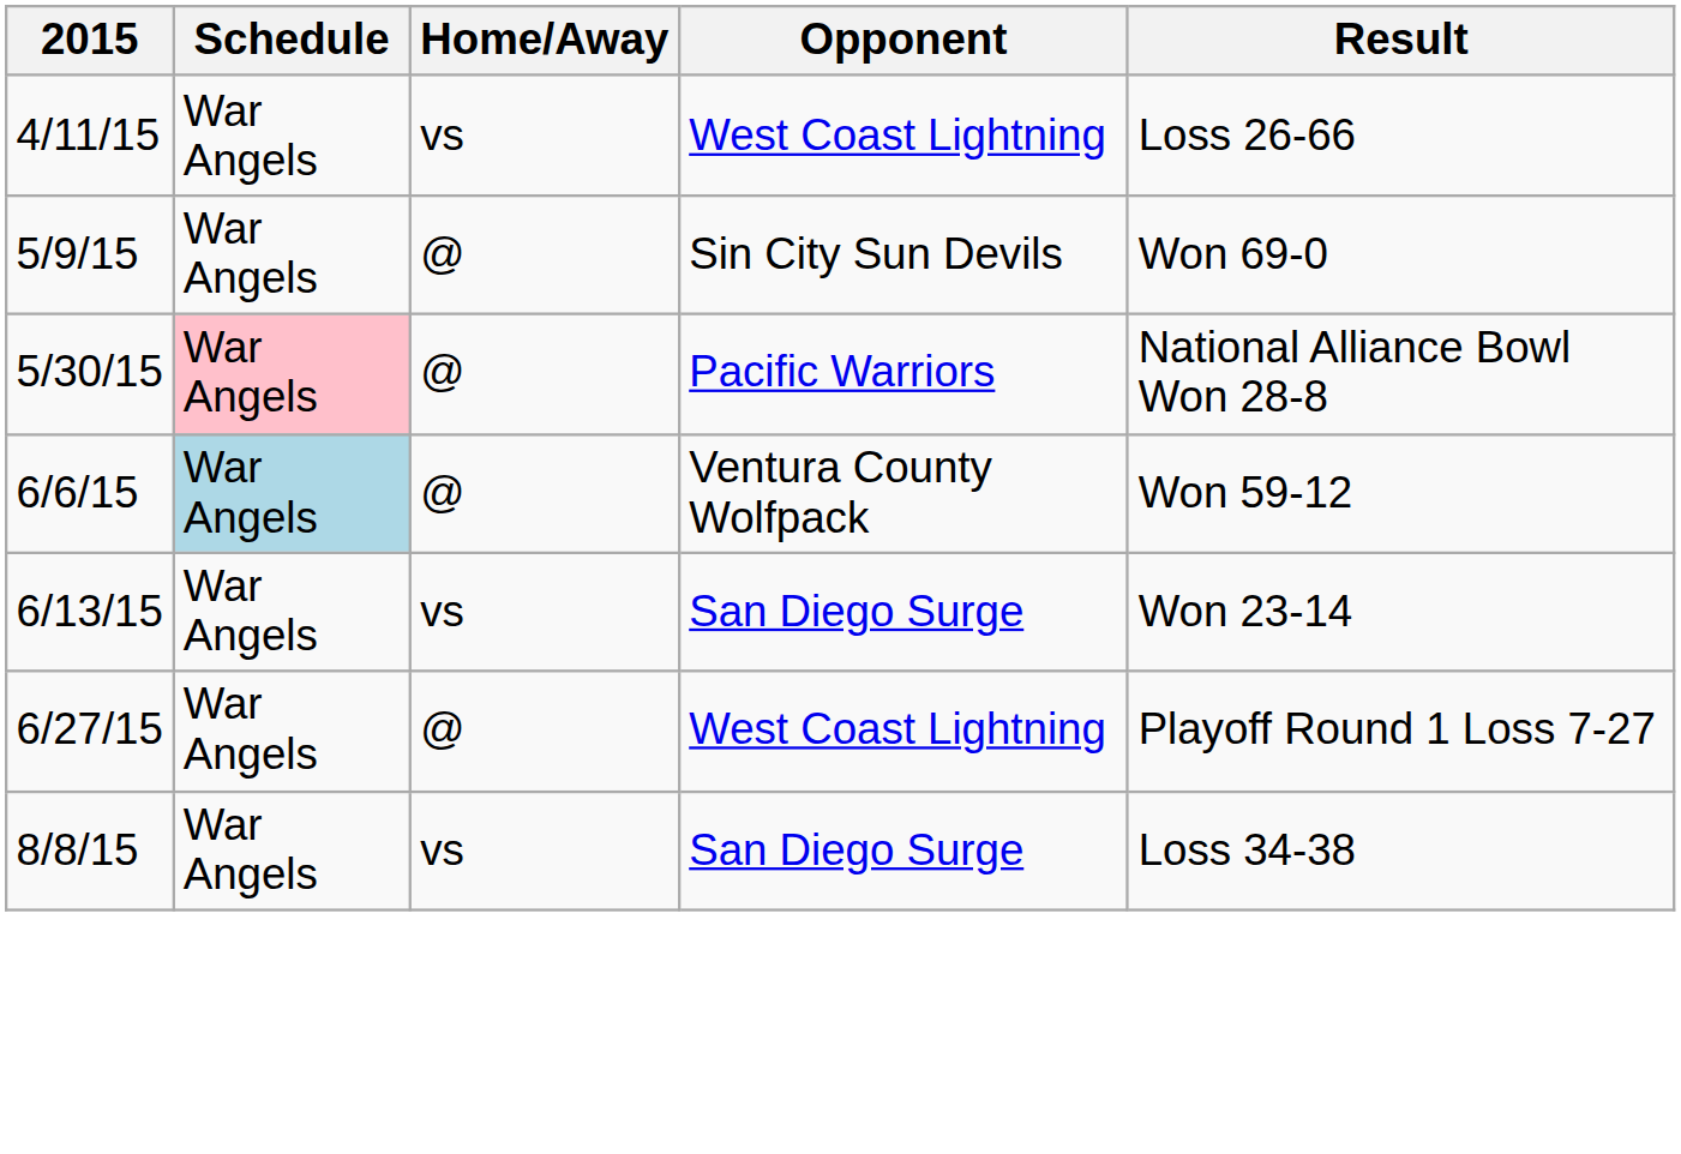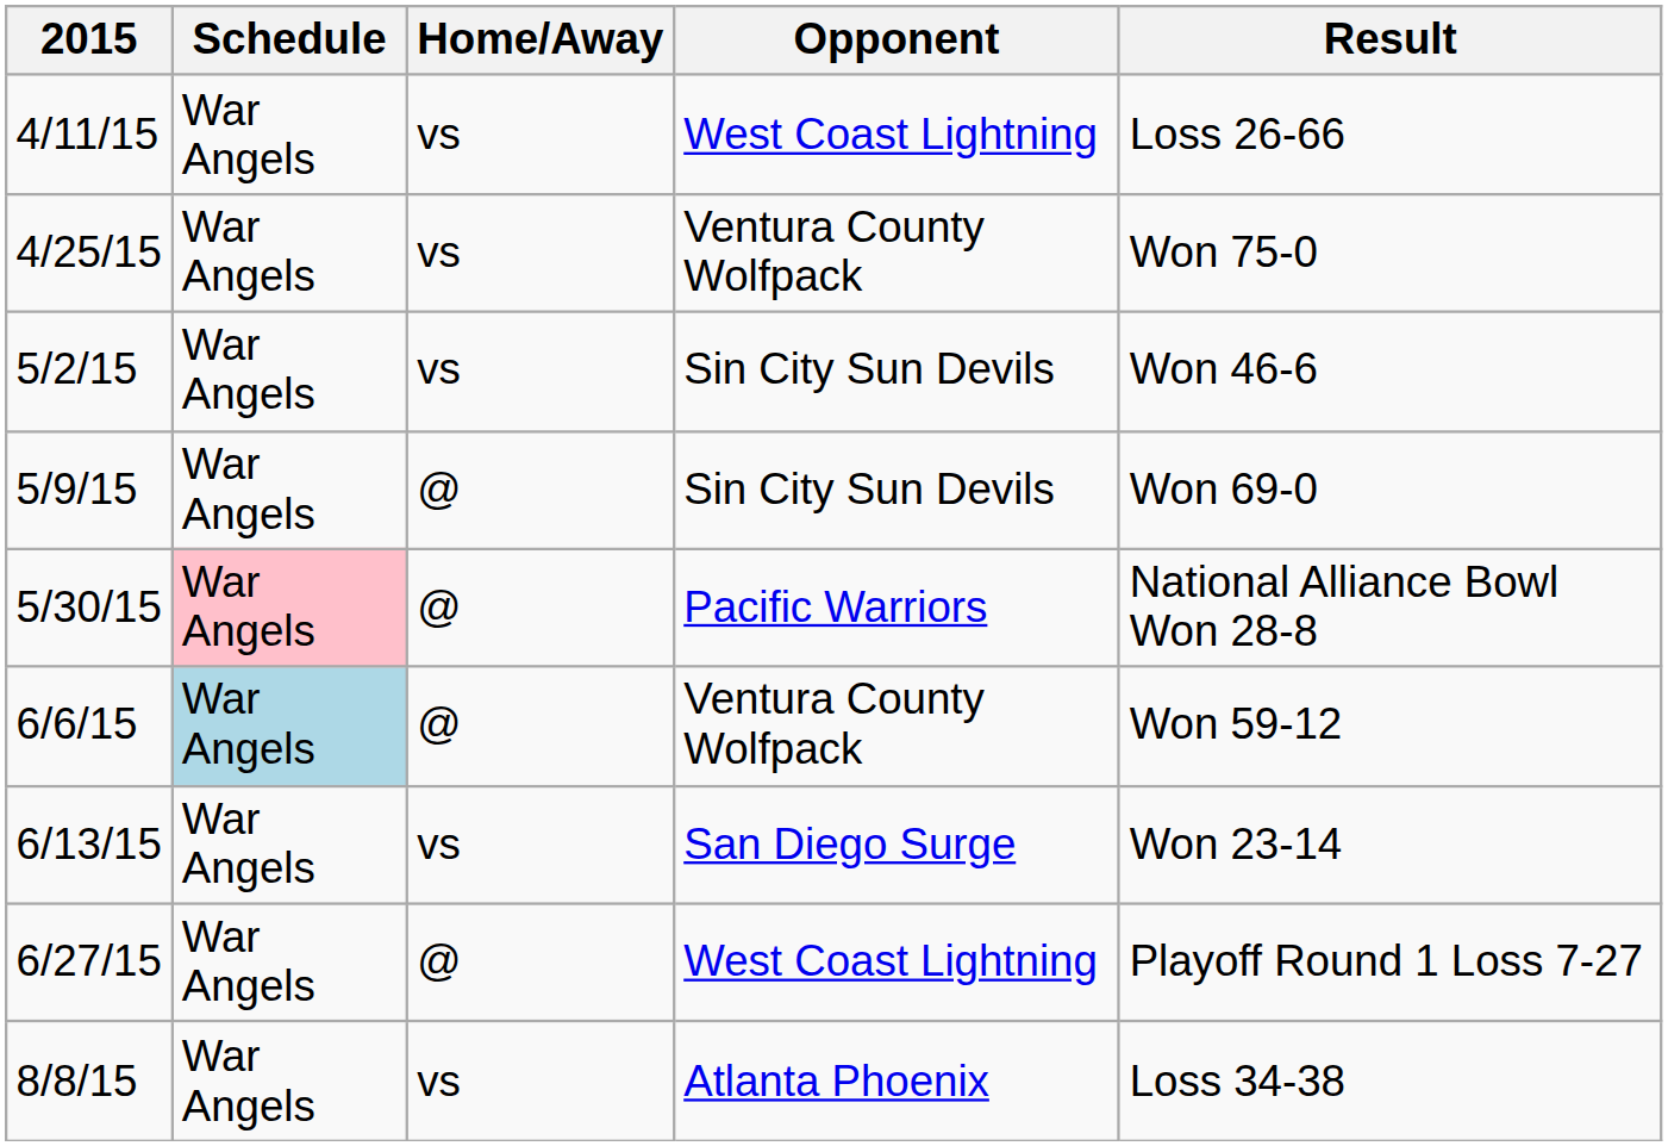+ row: 4/25/15 | War Angels | vs | Ventura County Wolfpack | Won 75-0
+ row: 5/2/15 | War Angels | vs | Sin City Sun Devils | Won 46-6
8/8/15 | Opponent: San Diego Surge -> Atlanta Phoenix
